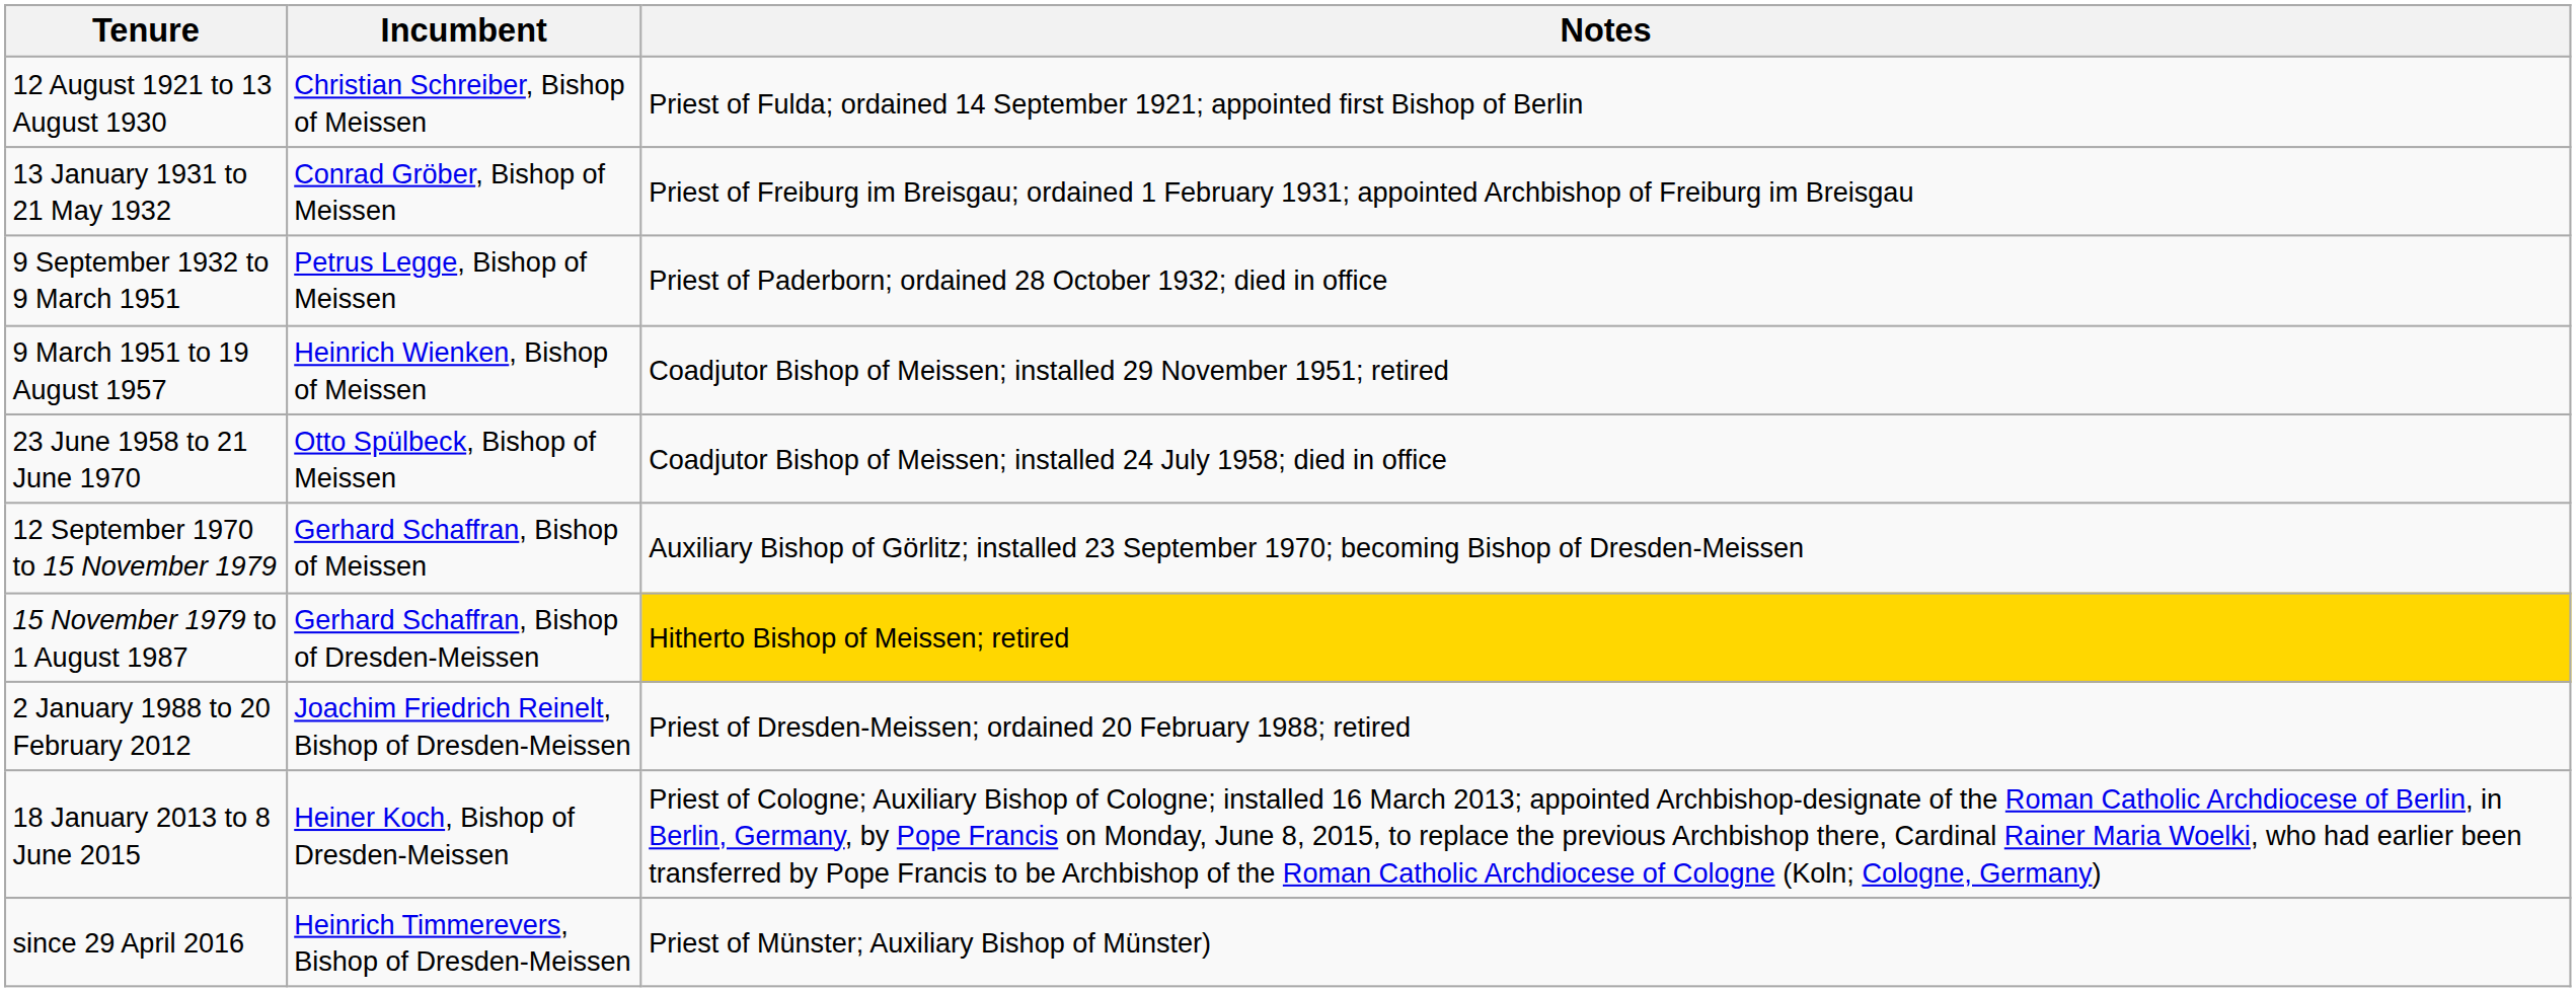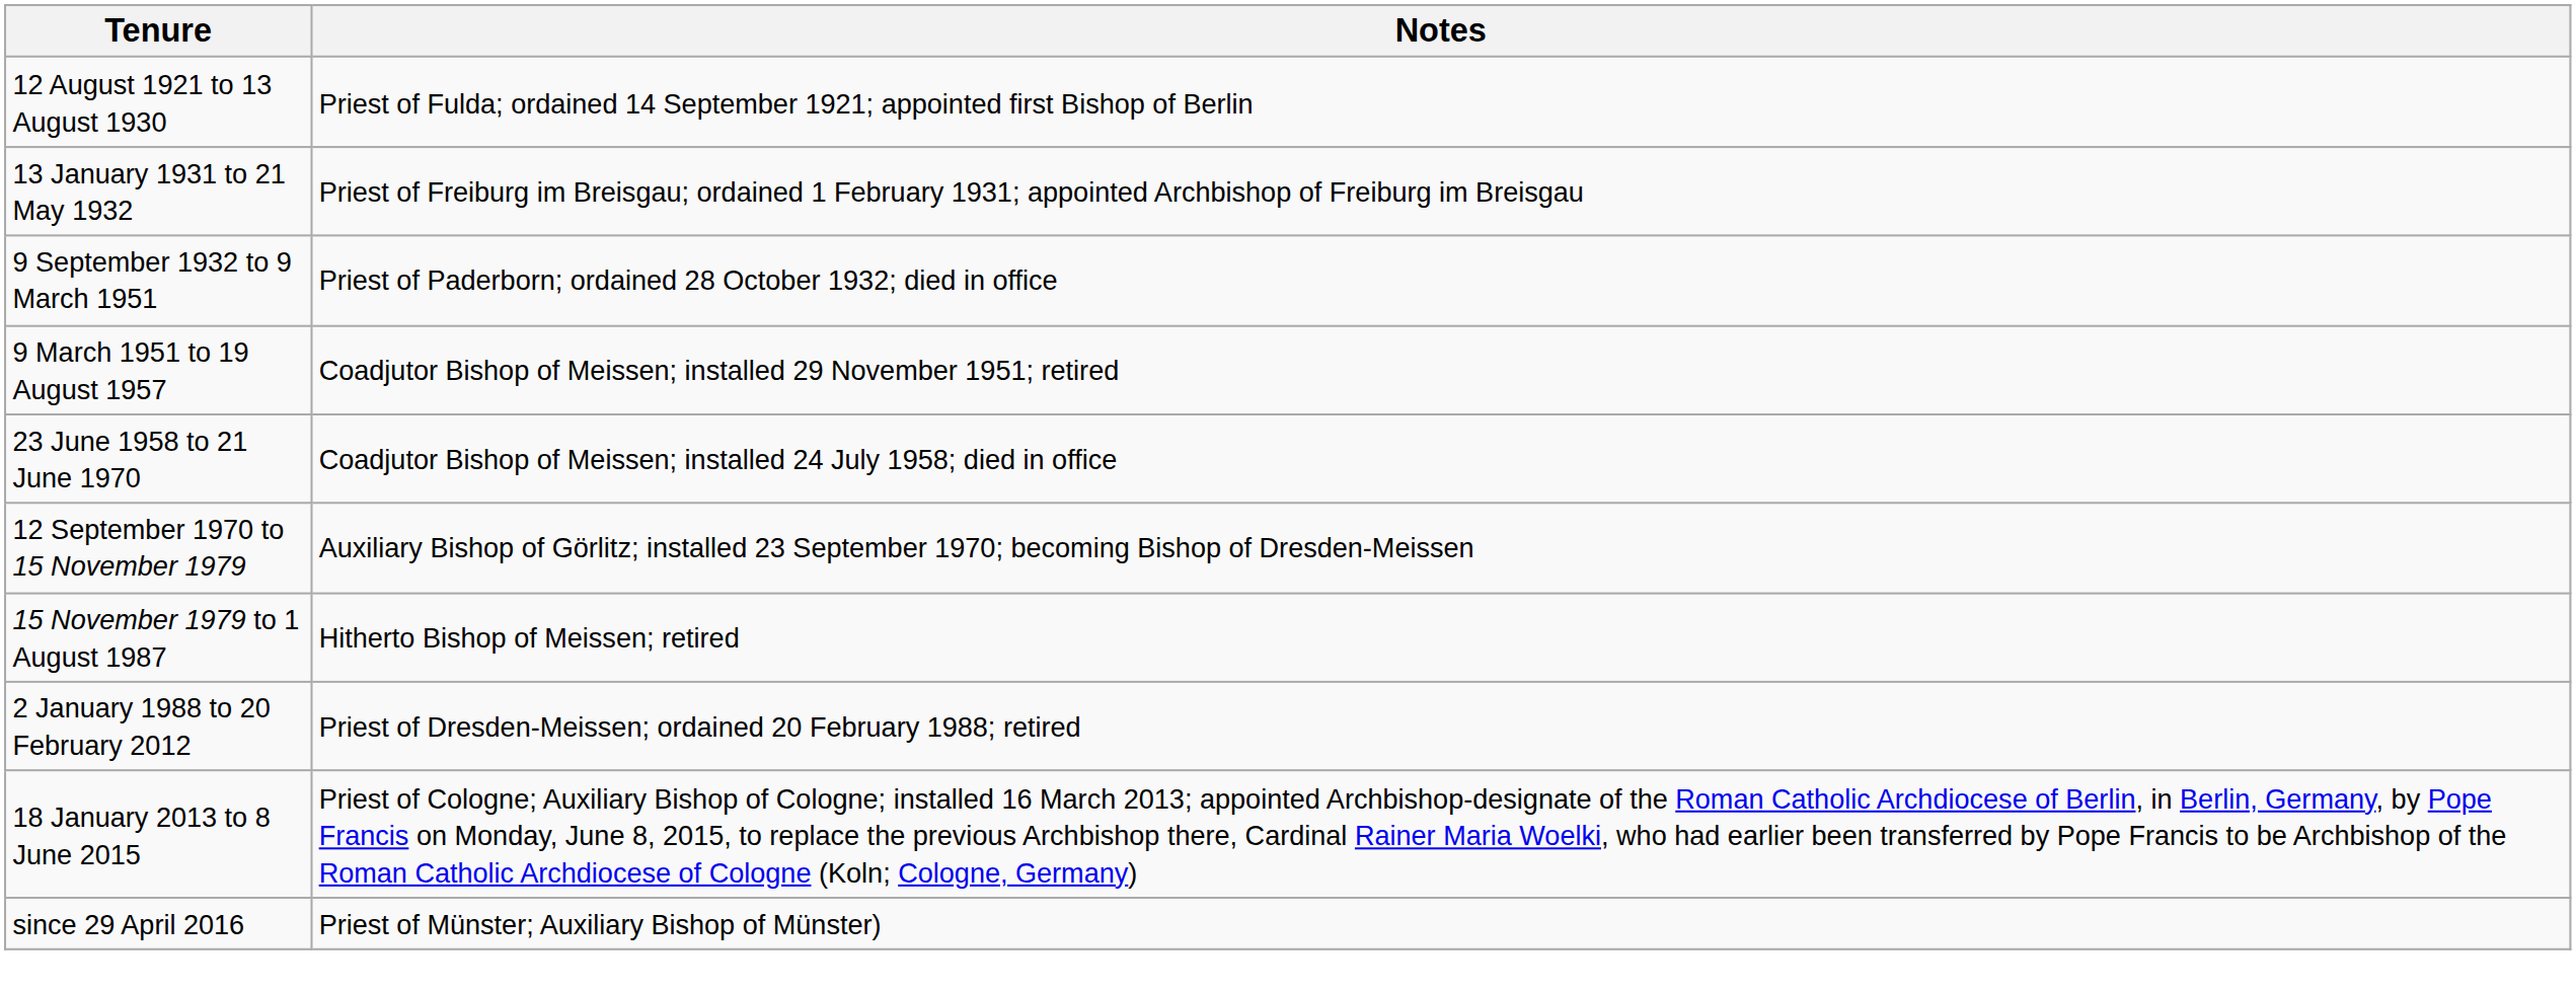- column: Incumbent | Christian Schreiber, Bishop of Meissen | Conrad Gröber, Bishop of Meissen | Petrus Legge, Bishop of Meissen | Heinrich Wienken, Bishop of Meissen | Otto Spülbeck, Bishop of Meissen | Gerhard Schaffran, Bishop of Meissen | Gerhard Schaffran, Bishop of Dresden-Meissen | Joachim Friedrich Reinelt, Bishop of Dresden-Meissen | Heiner Koch, Bishop of Dresden-Meissen | Heinrich Timmerevers, Bishop of Dresden-Meissen
15 November 1979 to 1 August 1987 | Notes: gold background -> no background
